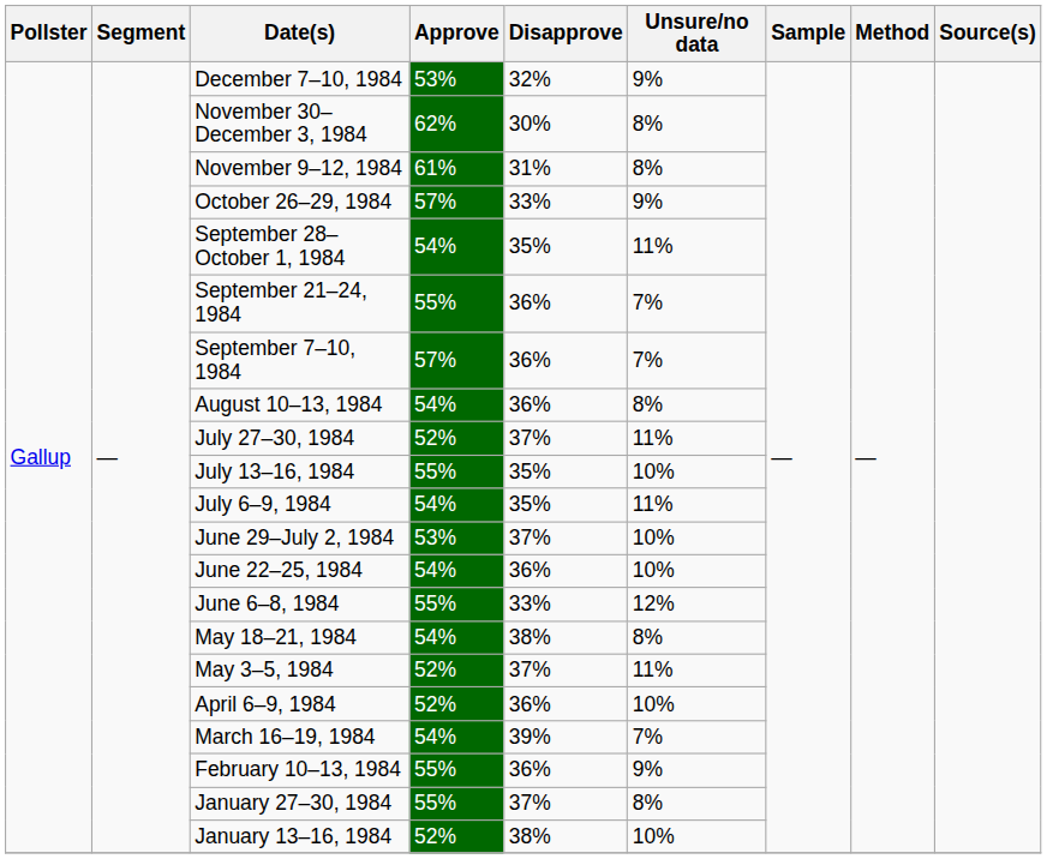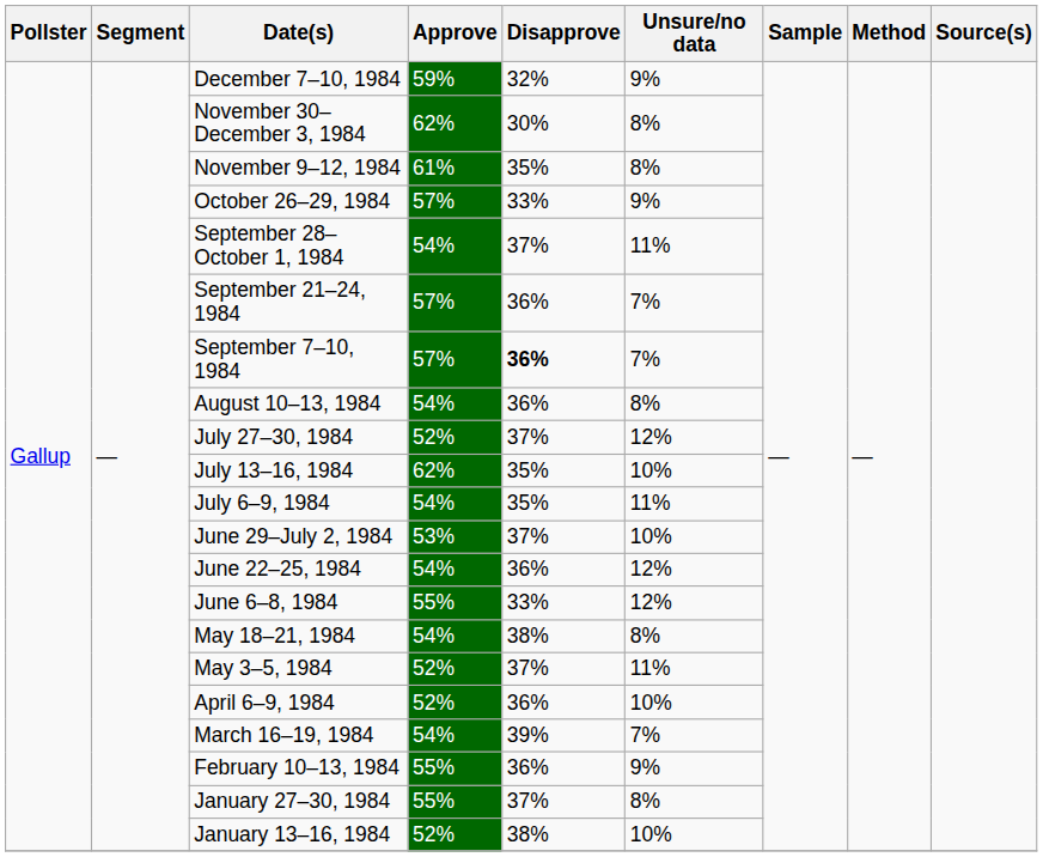December 7–10, 1984 | Approve: 53% -> 59%
November 9–12, 1984 | Disapprove: 31% -> 35%
September 28–October 1, 1984 | Disapprove: 35% -> 37%
September 21–24, 1984 | Approve: 55% -> 57%
September 7–10, 1984 | Disapprove: normal -> bold
July 27–30, 1984 | Unsure/no data: 11% -> 12%
July 13–16, 1984 | Approve: 55% -> 62%
June 22–25, 1984 | Unsure/no data: 10% -> 12%
